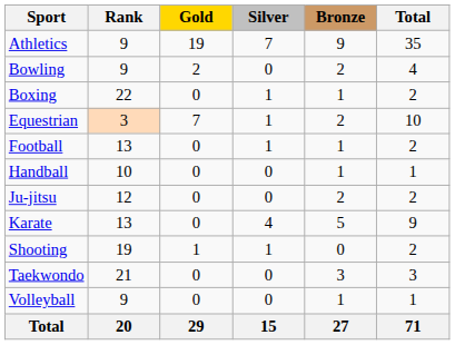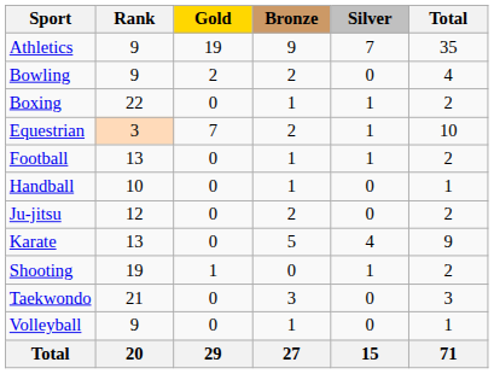columns swapped: Silver <-> Bronze
